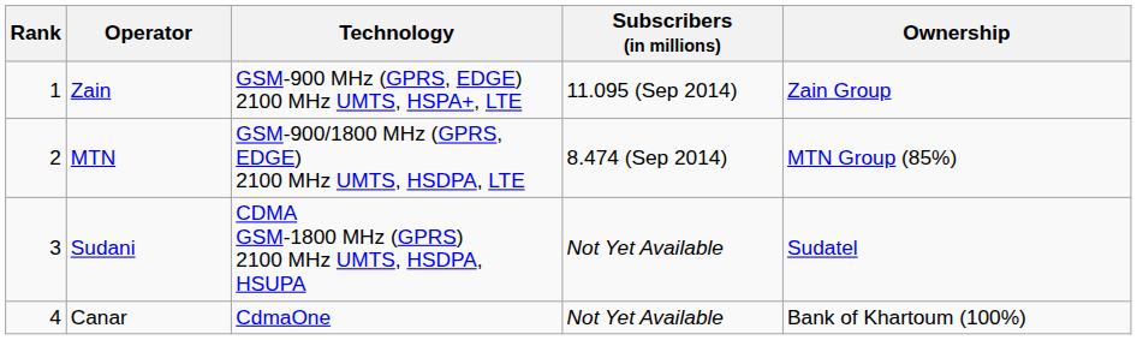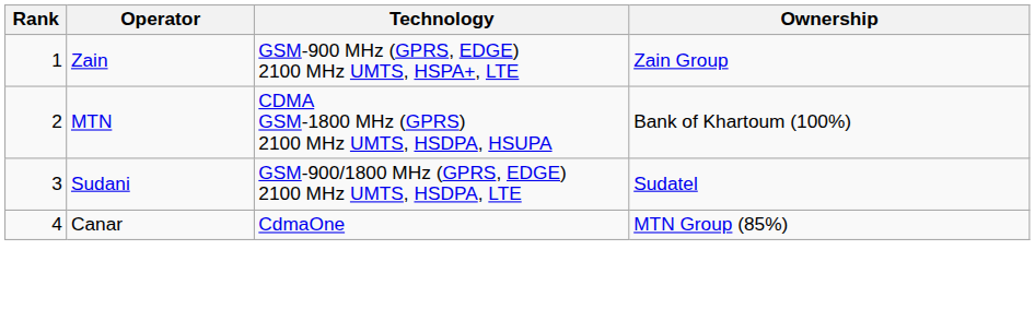- column: Subscribers (in millions) | 11.095 (Sep 2014) | 8.474 (Sep 2014) | Not Yet Available | Not Yet Available
MTN | Technology: GSM-900/1800 MHz (GPRS, EDGE) 2100 MHz UMTS, HSDPA, LTE -> CDMA GSM-1800 MHz (GPRS) 2100 MHz UMTS, HSDPA, HSUPA
MTN | Ownership: MTN Group (85%) -> Bank of Khartoum (100%)
Sudani | Technology: CDMA GSM-1800 MHz (GPRS) 2100 MHz UMTS, HSDPA, HSUPA -> GSM-900/1800 MHz (GPRS, EDGE) 2100 MHz UMTS, HSDPA, LTE
Canar | Ownership: Bank of Khartoum (100%) -> MTN Group (85%)
